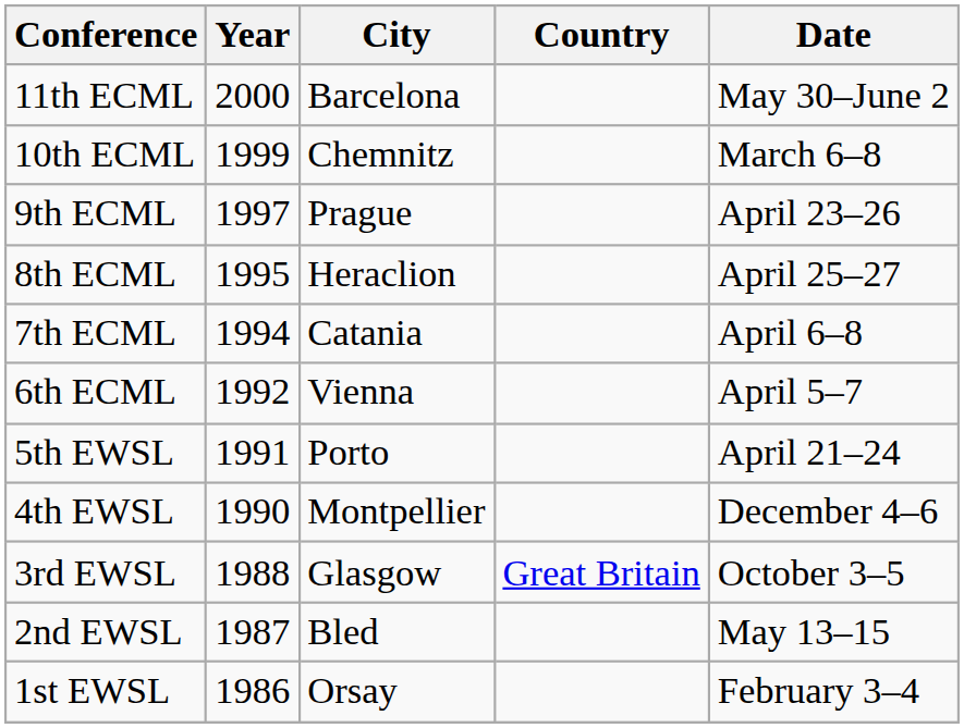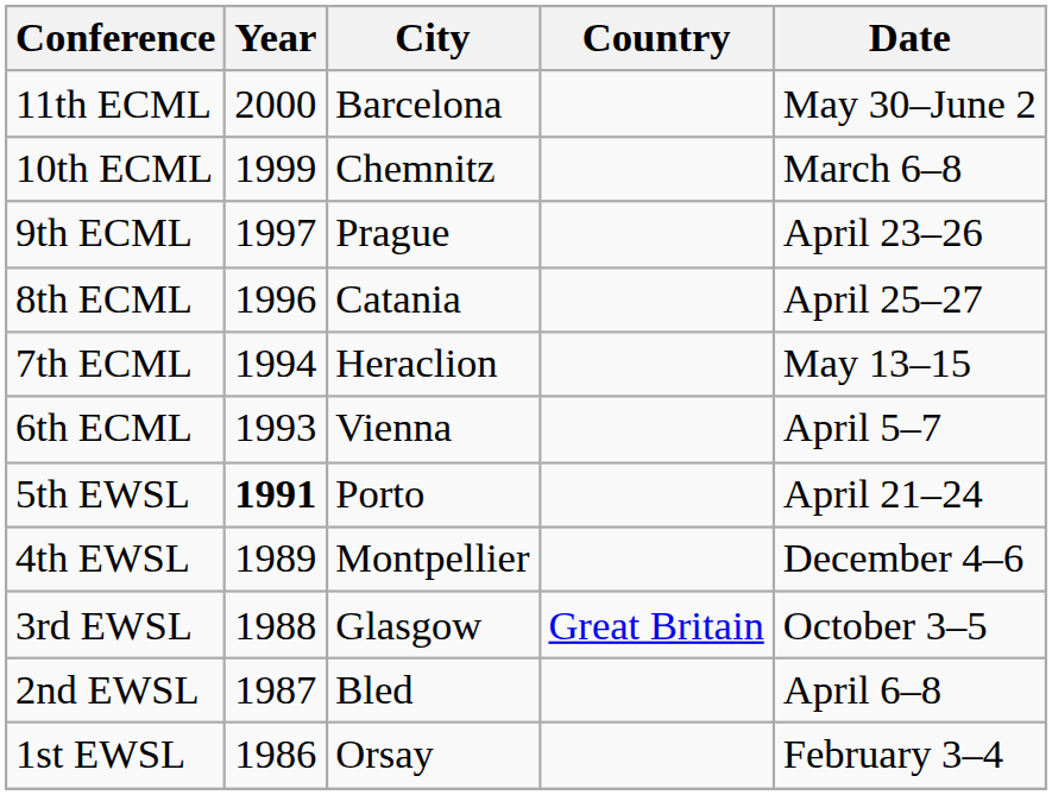8th ECML | Year: 1995 -> 1996
8th ECML | City: Heraclion -> Catania
7th ECML | City: Catania -> Heraclion
7th ECML | Date: April 6–8 -> May 13–15
6th ECML | Year: 1992 -> 1993
5th EWSL | Year: normal -> bold
4th EWSL | Year: 1990 -> 1989
2nd EWSL | Date: May 13–15 -> April 6–8
